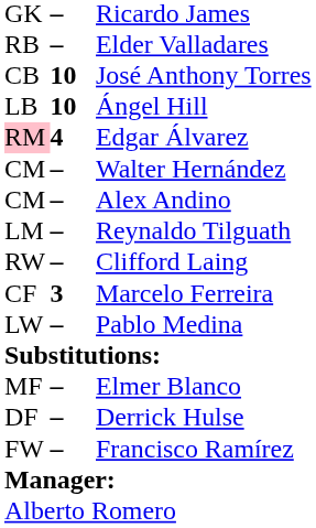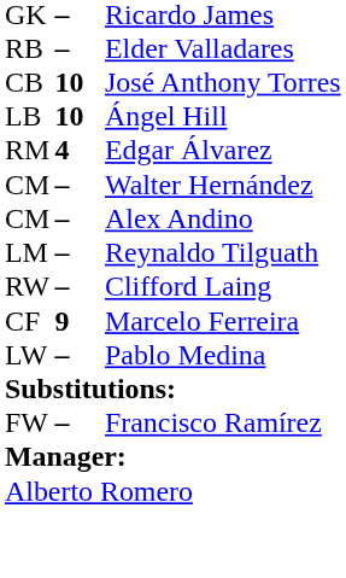Edgar Álvarez | column 1: pink background -> no background
Marcelo Ferreira | column 2: 3 -> 9
- row: MF | – | Elmer Blanco
- row: DF | – | Derrick Hulse
